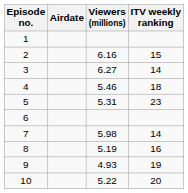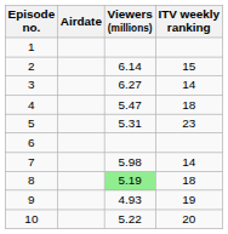2 | Viewers (millions): 6.16 -> 6.14
4 | Viewers (millions): 5.46 -> 5.47
8 | Viewers (millions): no background -> lightgreen background
8 | ITV weekly ranking: 16 -> 18
